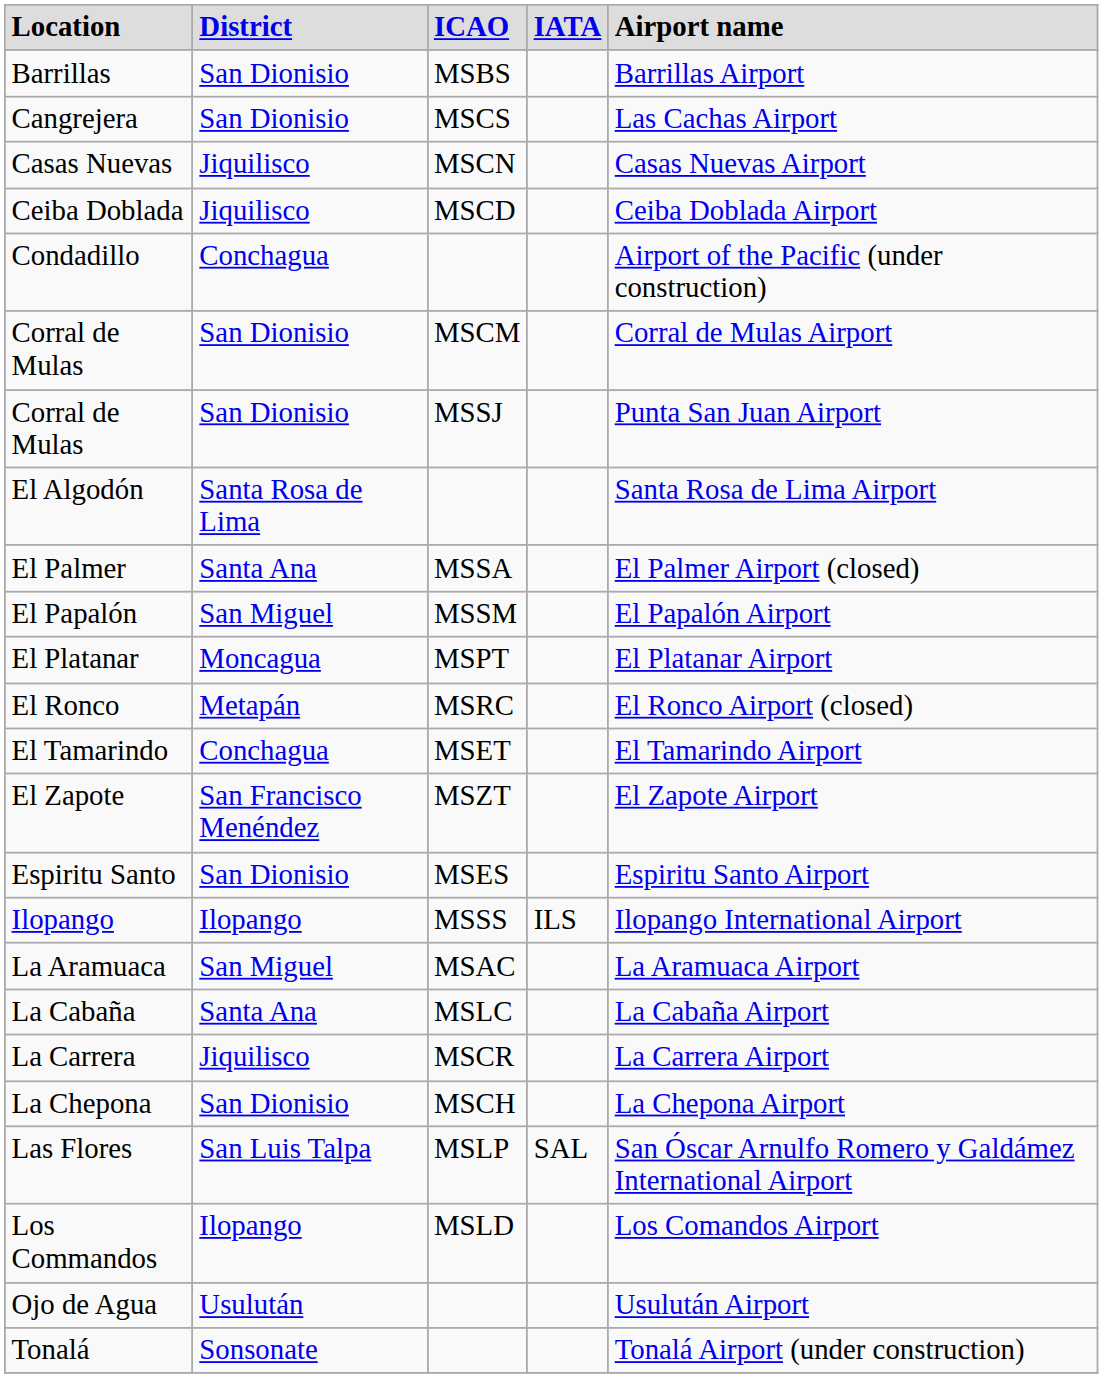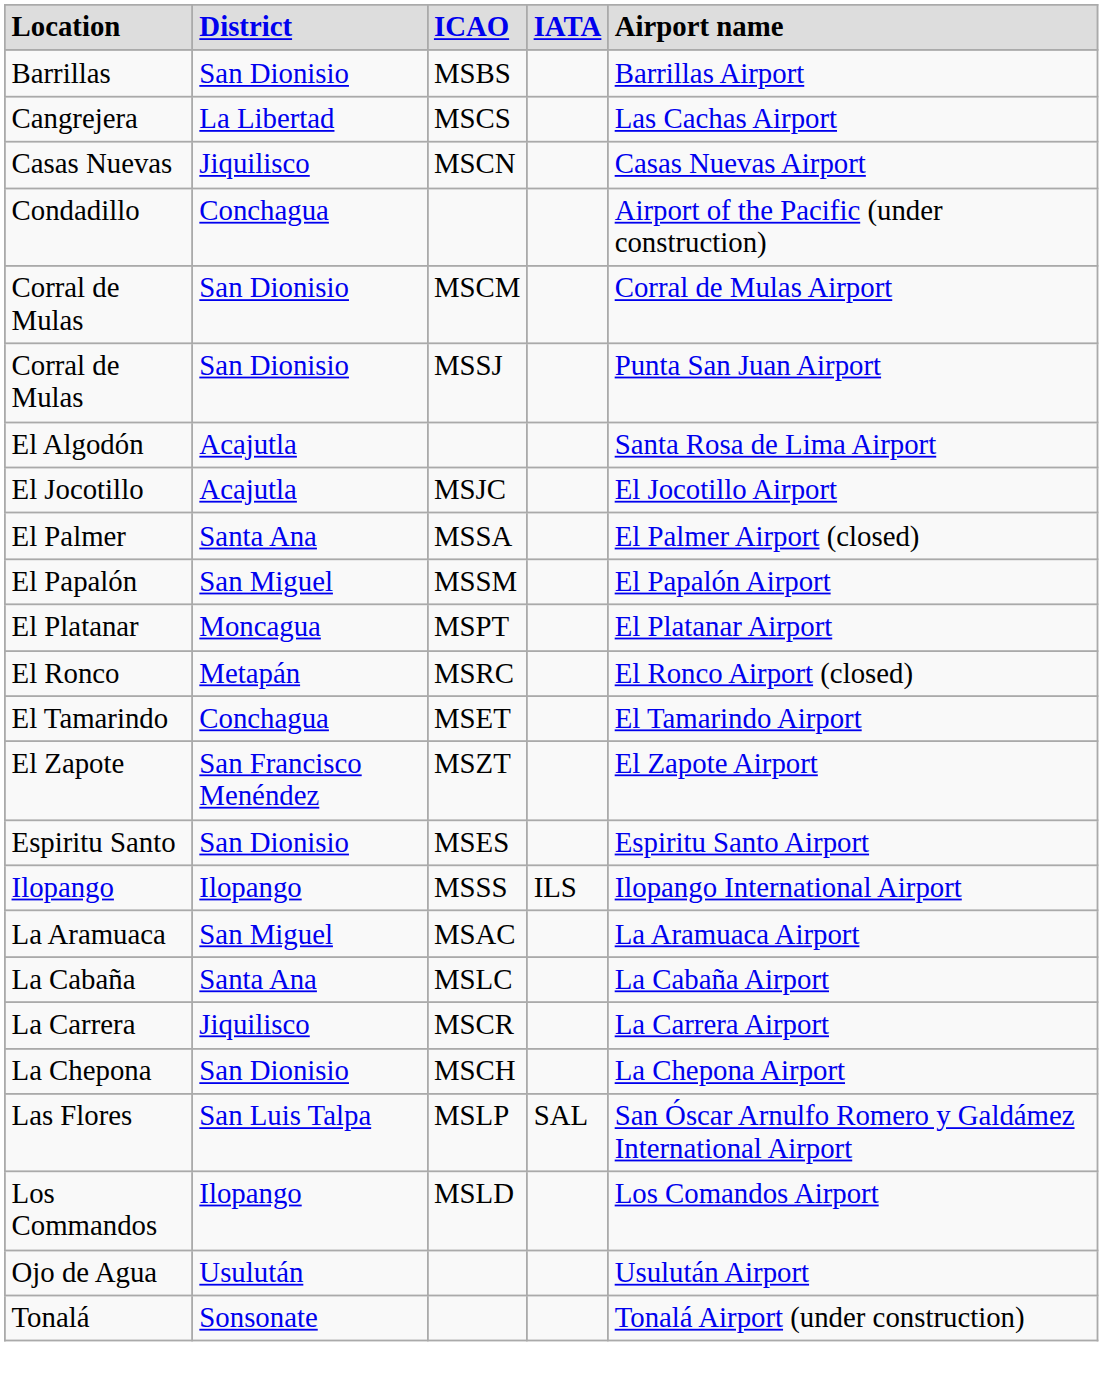Cangrejera | column 2: San Dionisio -> La Libertad
- row: Ceiba Doblada | Jiquilisco | MSCD | Ceiba Doblada Airport
El Algodón | column 2: Santa Rosa de Lima -> Acajutla
+ row: El Jocotillo | Acajutla | MSJC | El Jocotillo Airport
